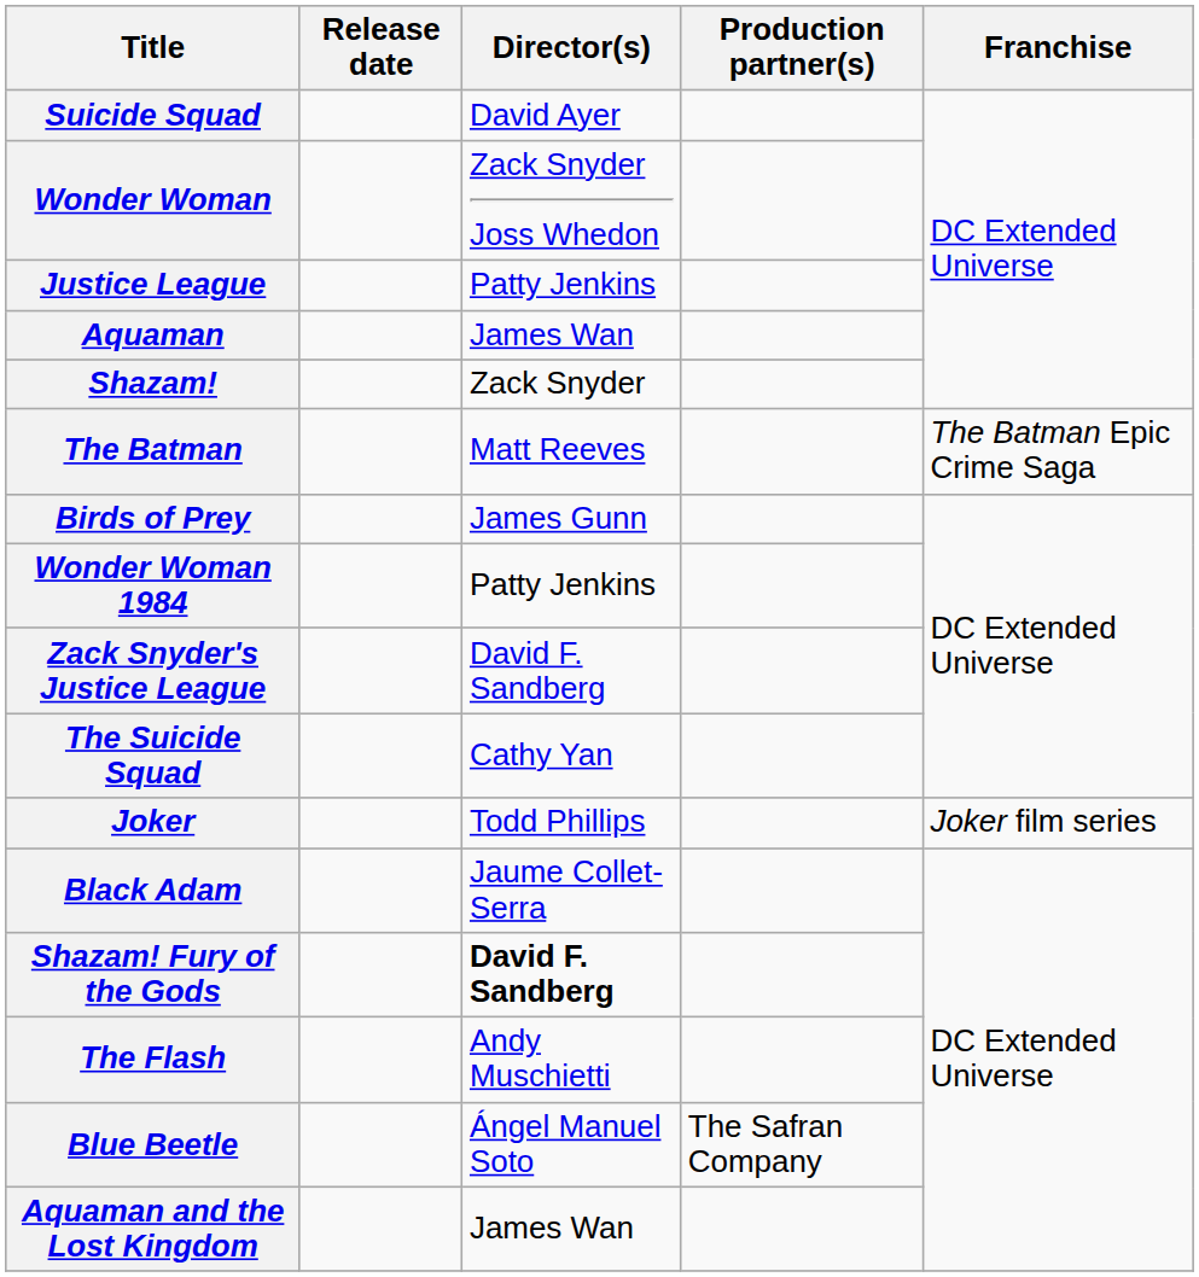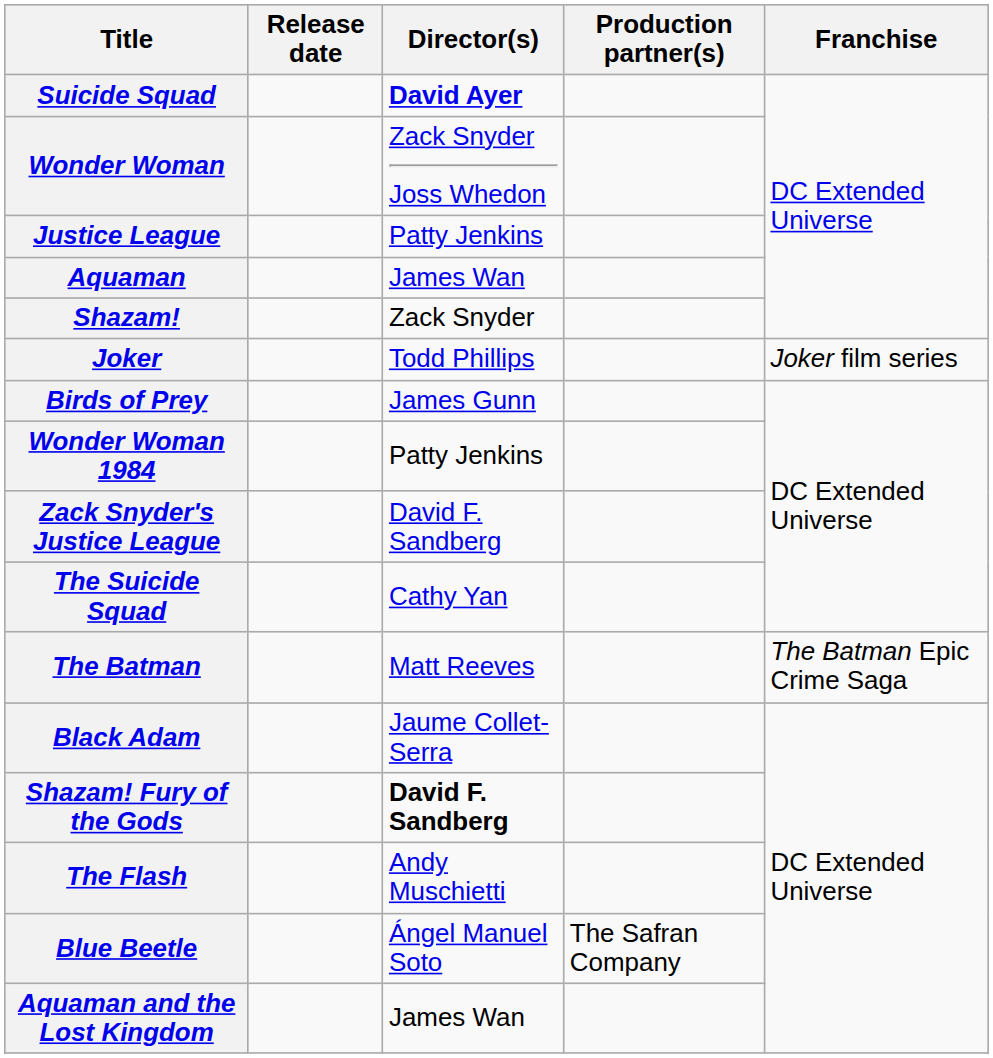Suicide Squad | Director(s): normal -> bold
rows swapped: Joker <-> The Batman
